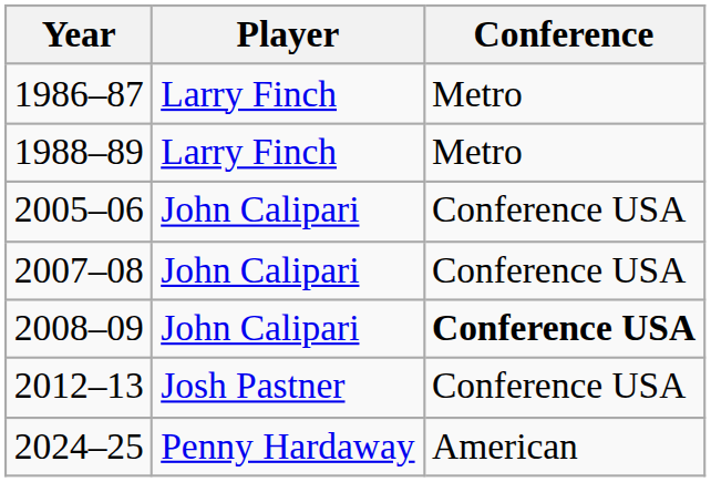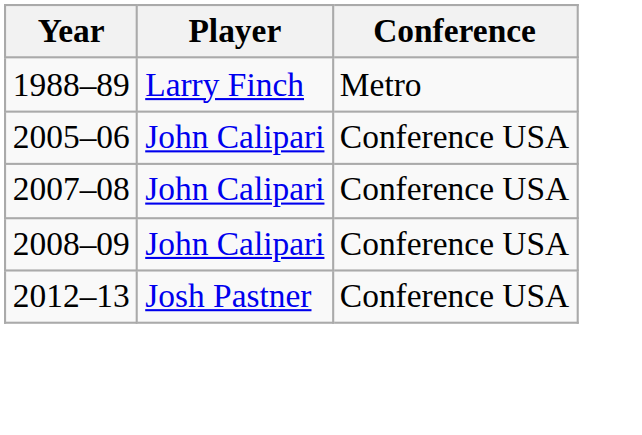- row: 1986–87 | Larry Finch | Metro
2008–09 | Conference: bold -> normal
- row: 2024–25 | Penny Hardaway | American
